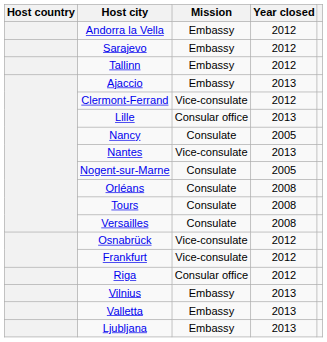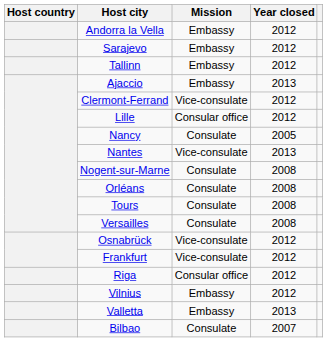Lille | Year closed: 2013 -> 2012
Nogent-sur-Marne | Year closed: 2005 -> 2008
Vilnius | Year closed: 2013 -> 2012
- row: Ljubljana | Embassy | 2013
+ row: Bilbao | Consulate | 2007
